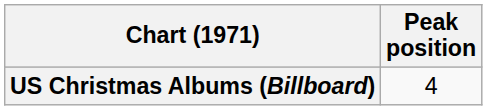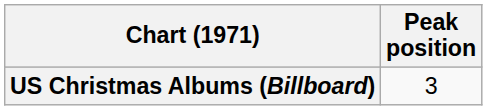US Christmas Albums (Billboard) | Peak position: 4 -> 3
